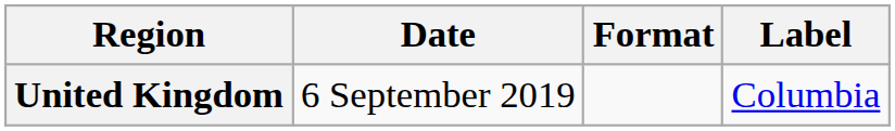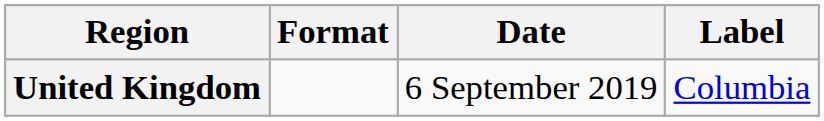columns swapped: Date <-> Format
